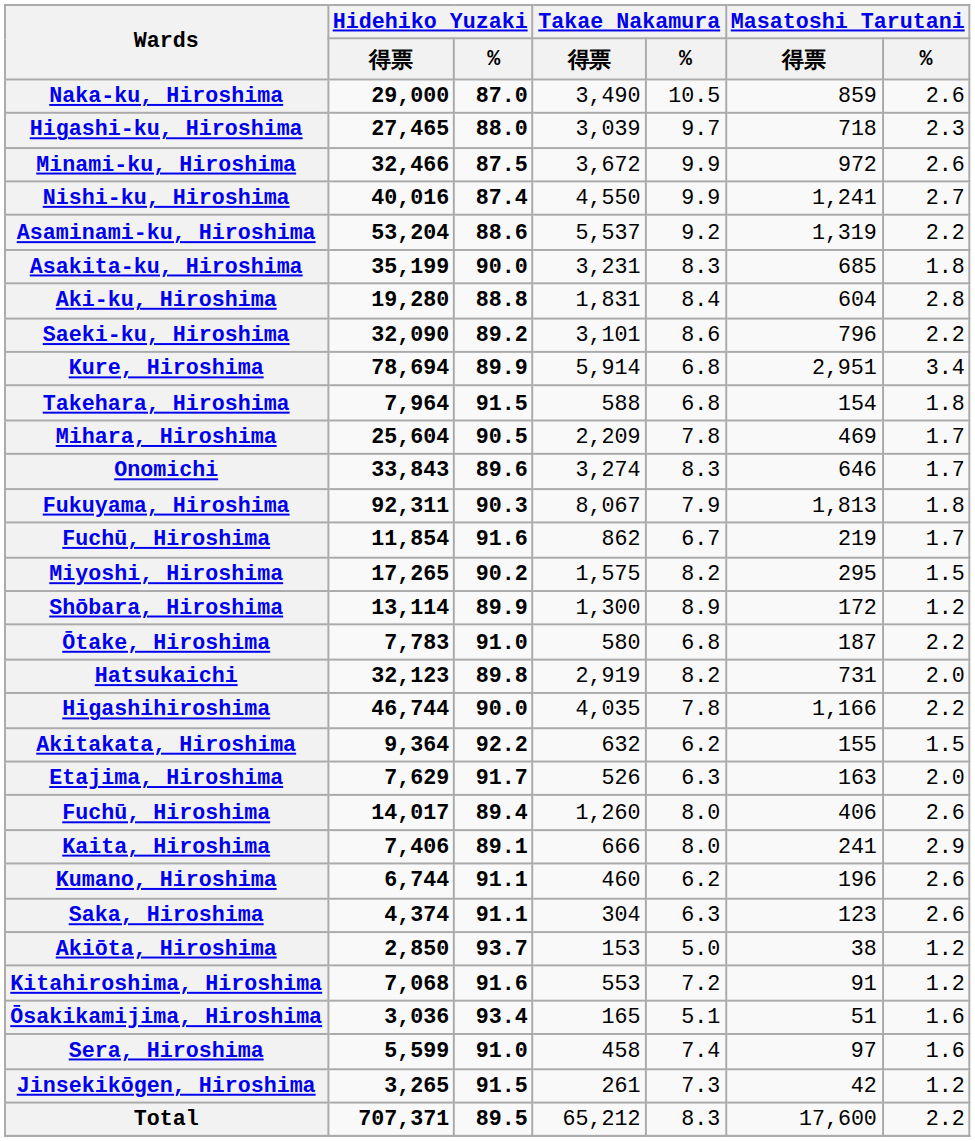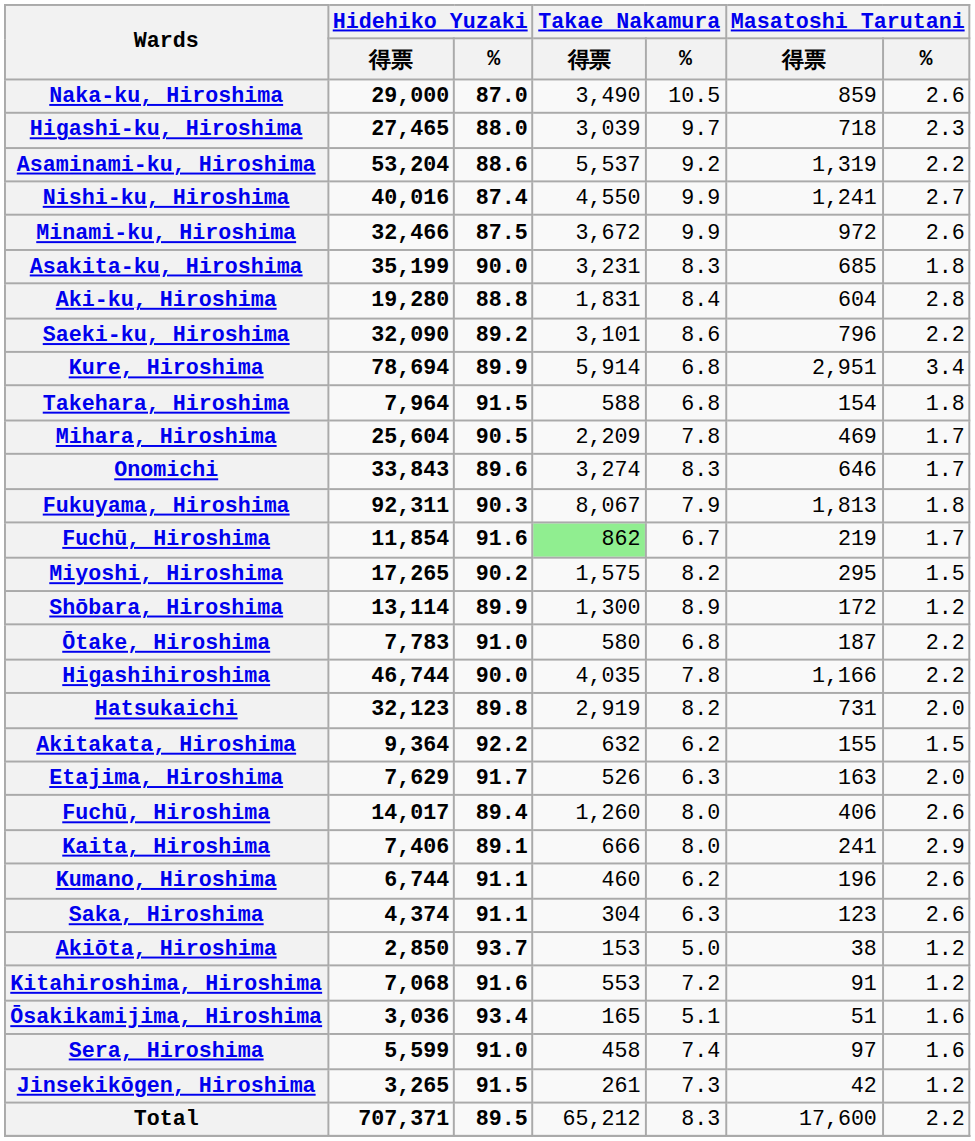rows swapped: Minami-ku, Hiroshima <-> Asaminami-ku, Hiroshima
Fuchū, Hiroshima / 11,854 | Takae Nakamura / 得票: no background -> lightgreen background
rows swapped: Higashihiroshima <-> Hatsukaichi
